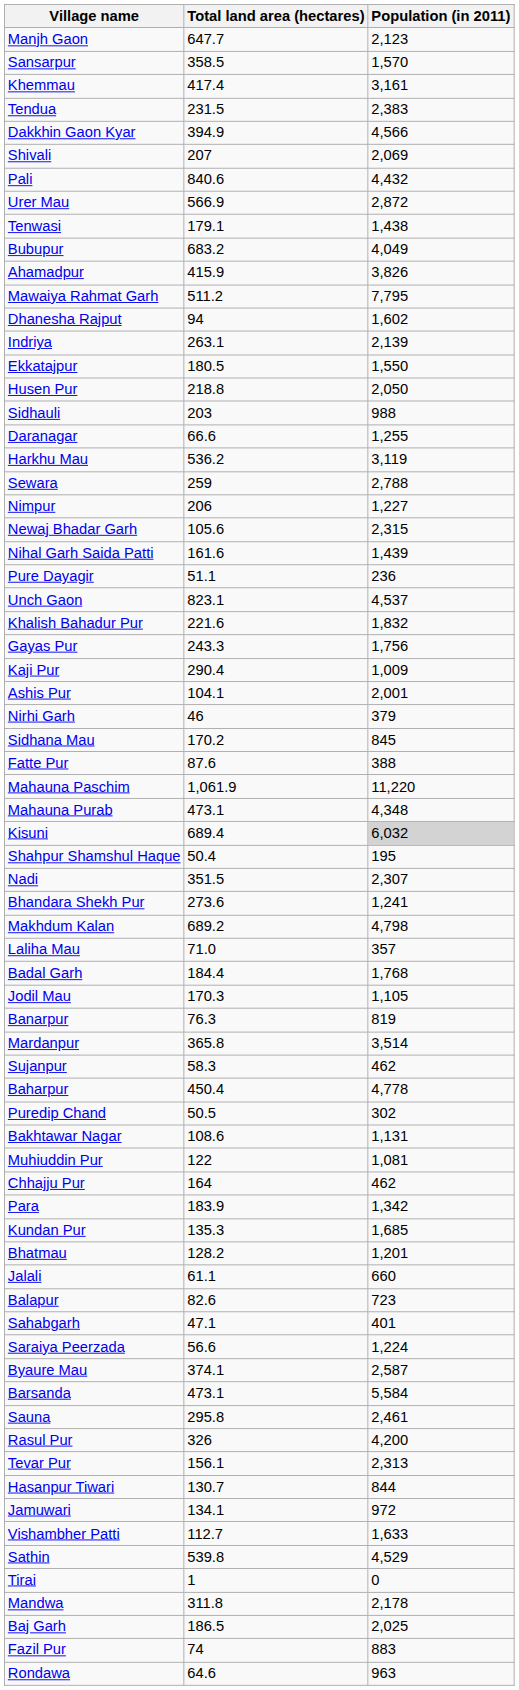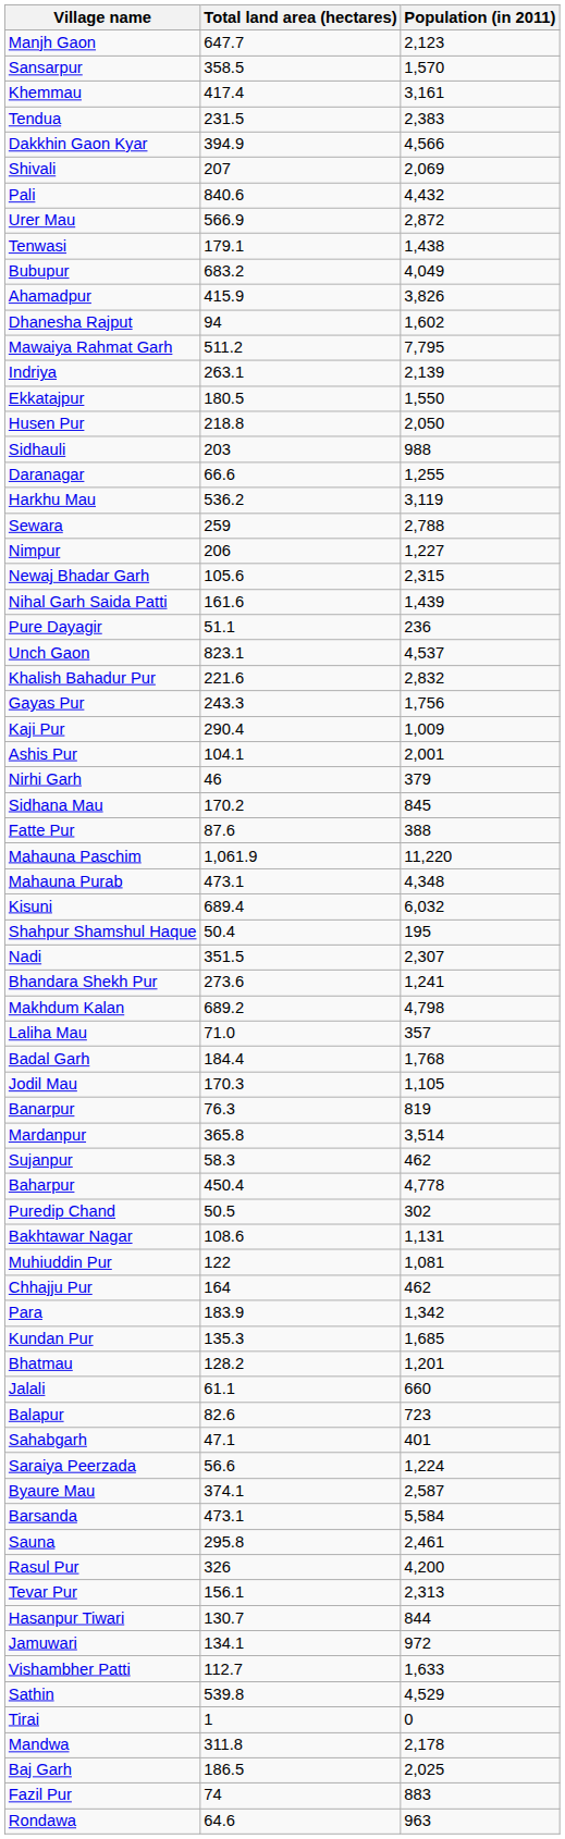rows swapped: Dhanesha Rajput <-> Mawaiya Rahmat Garh
Khalish Bahadur Pur | Population (in 2011): 1,832 -> 2,832
Kisuni | Population (in 2011): lightgrey background -> no background
